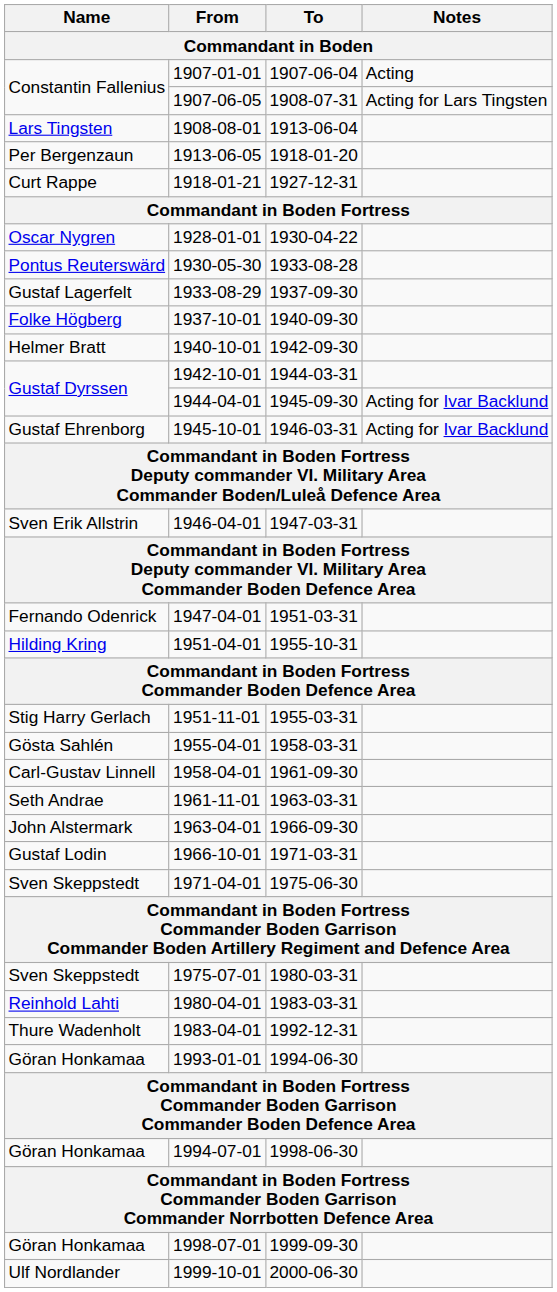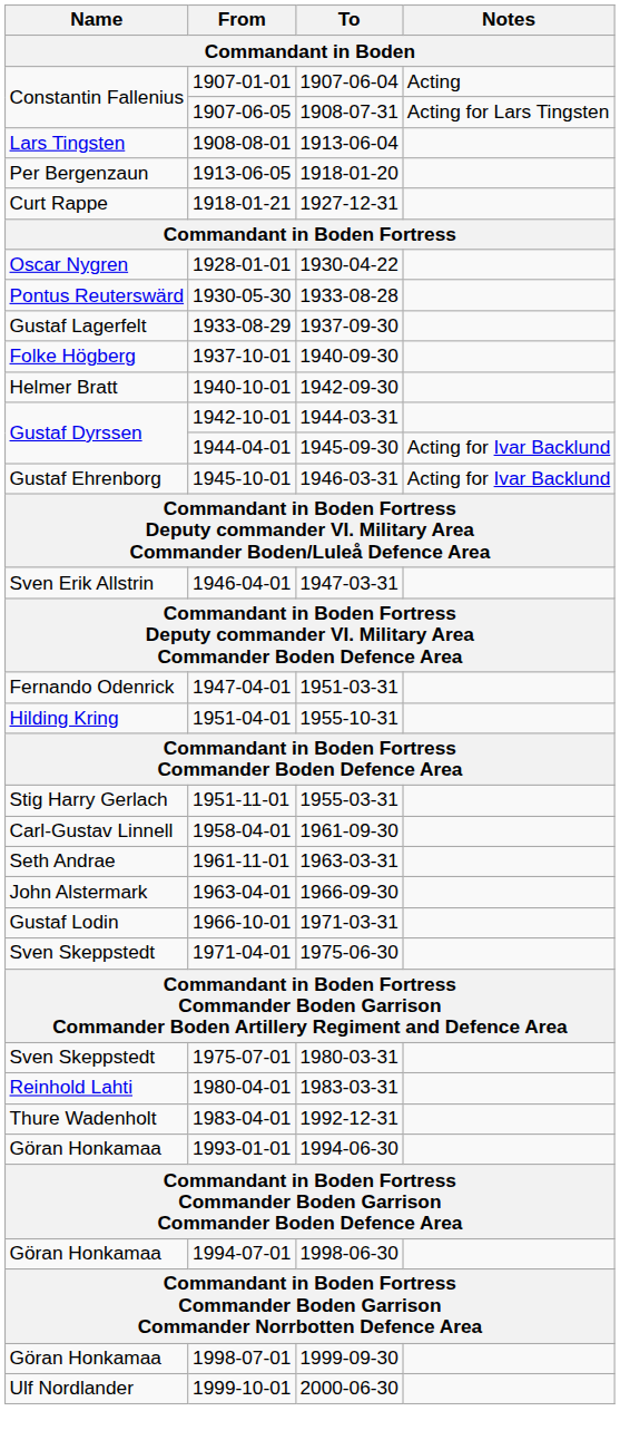- row: Gösta Sahlén | 1955-04-01 | 1958-03-31
